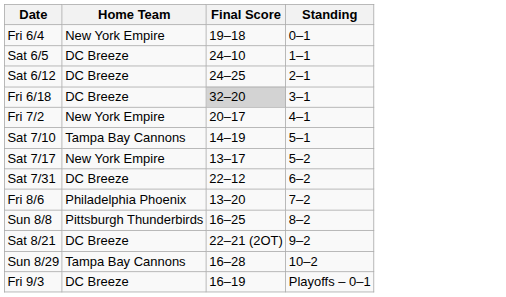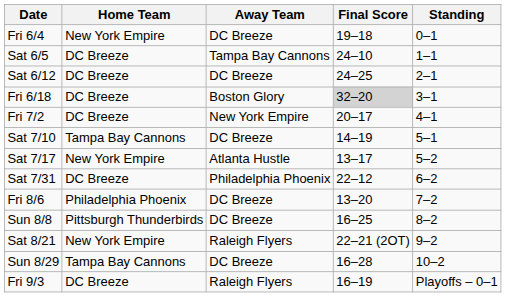+ column: Away Team | DC Breeze | Tampa Bay Cannons | DC Breeze | Boston Glory | New York Empire | DC Breeze | Atlanta Hustle | Philadelphia Phoenix | DC Breeze | DC Breeze | Raleigh Flyers | DC Breeze | Raleigh Flyers
Fri 7/2 | Home Team: New York Empire -> DC Breeze
Sat 8/21 | Home Team: DC Breeze -> New York Empire
